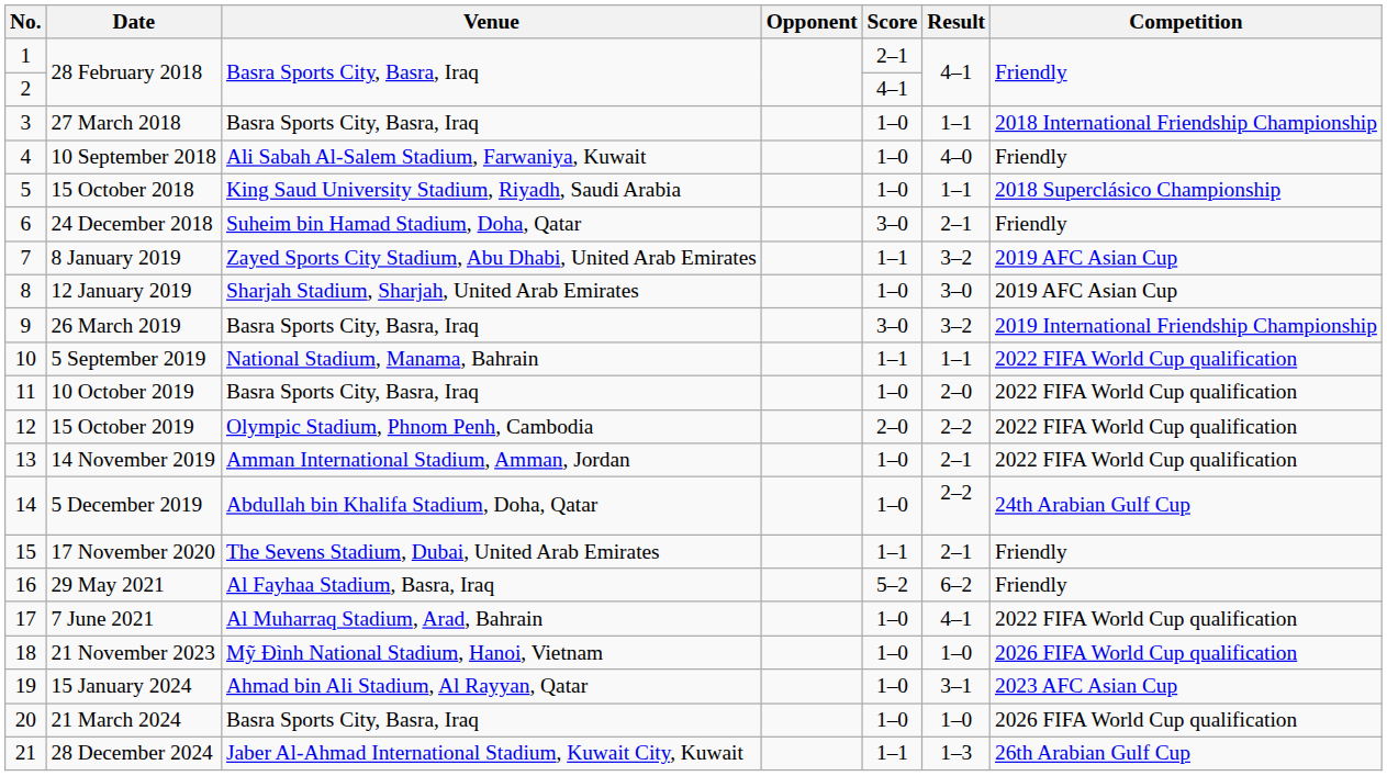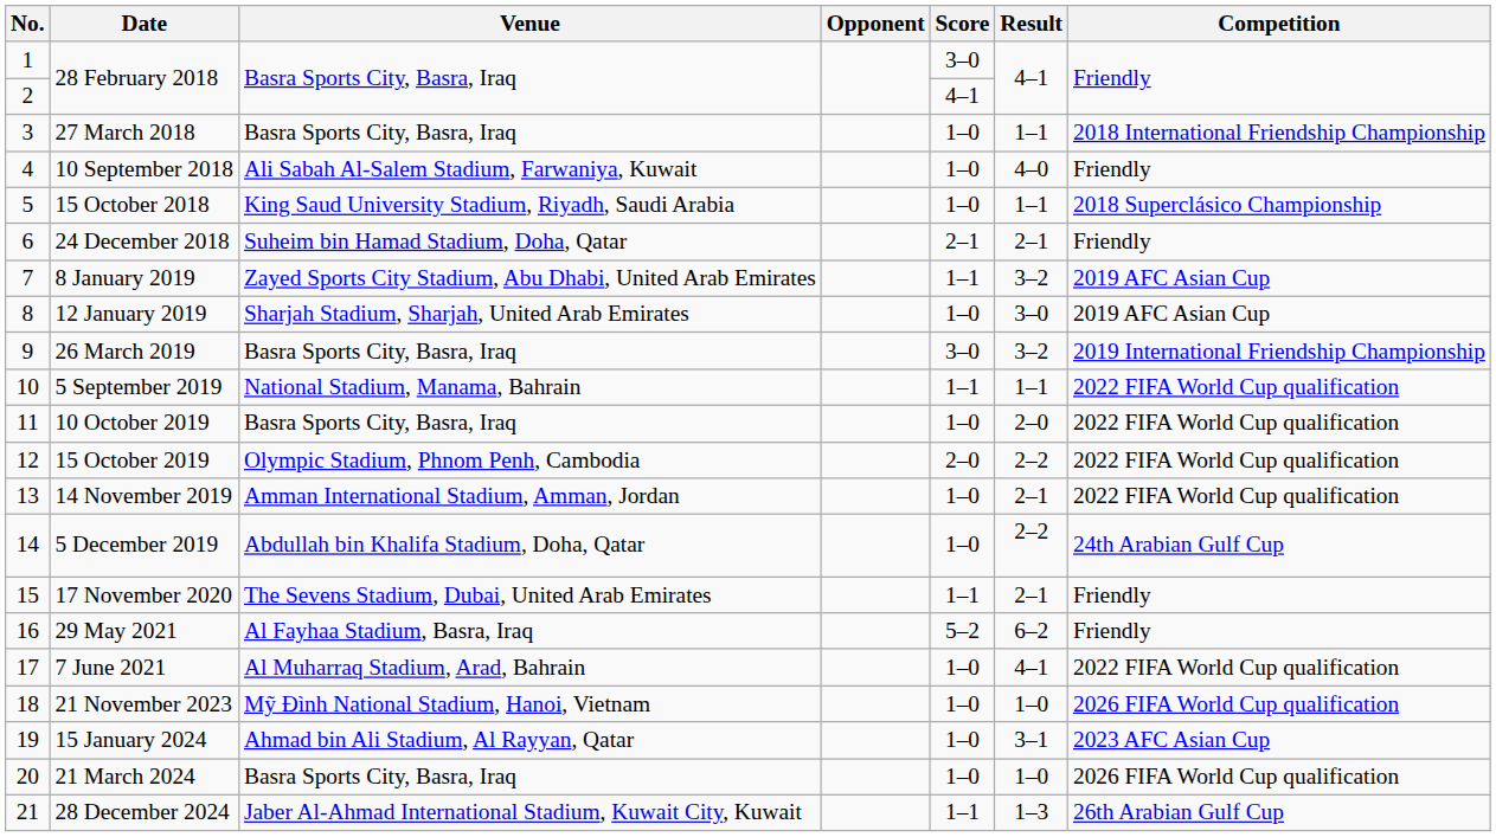1 / 28 February 2018 | Score: 2–1 -> 3–0
24 December 2018 | Score: 3–0 -> 2–1
